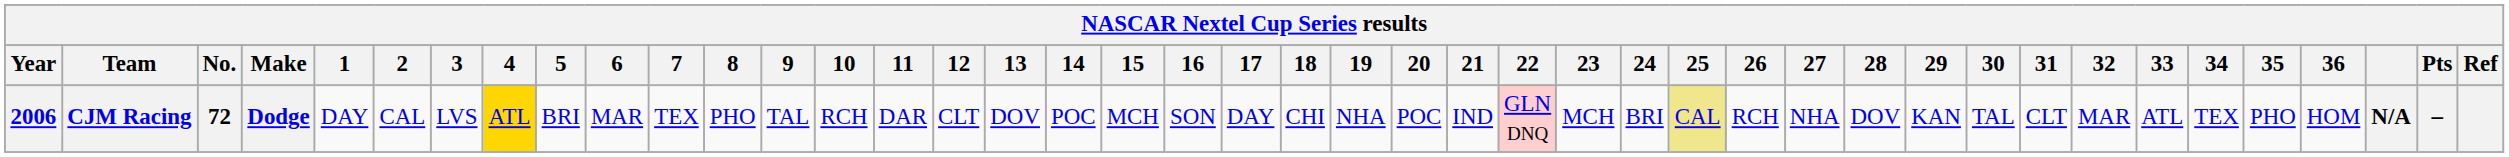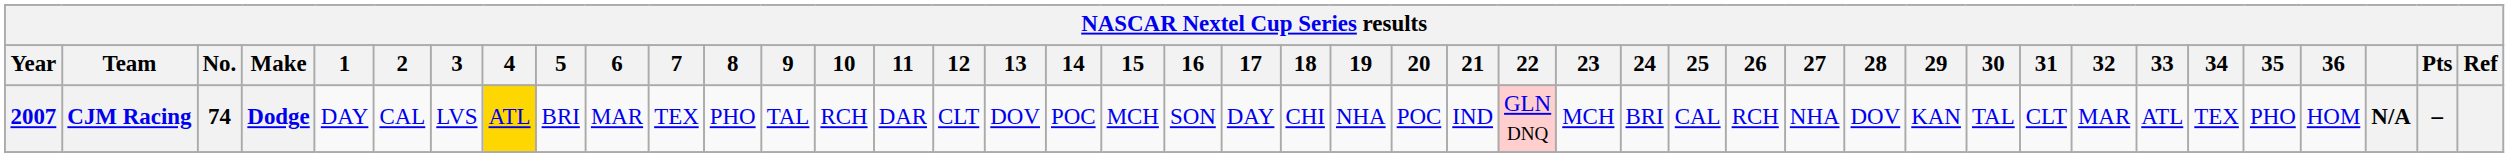CJM Racing | Year: 2006 -> 2007
CJM Racing | No.: 72 -> 74
CJM Racing | 25: khaki background -> no background
